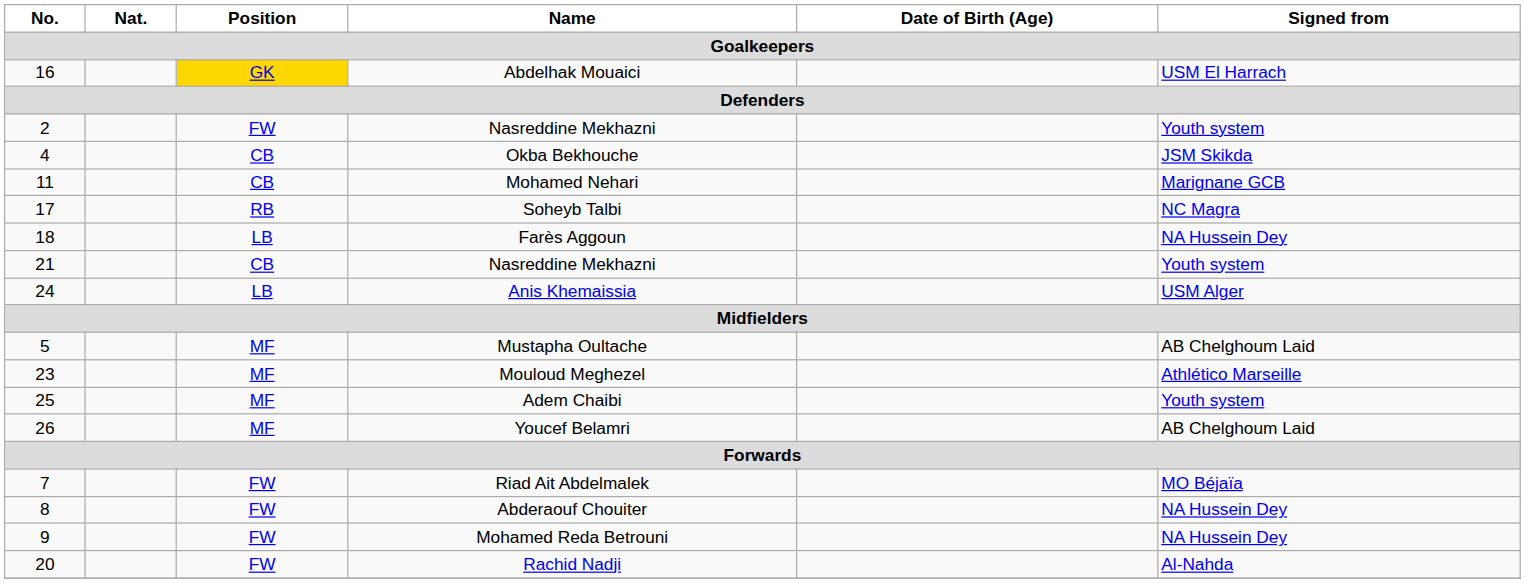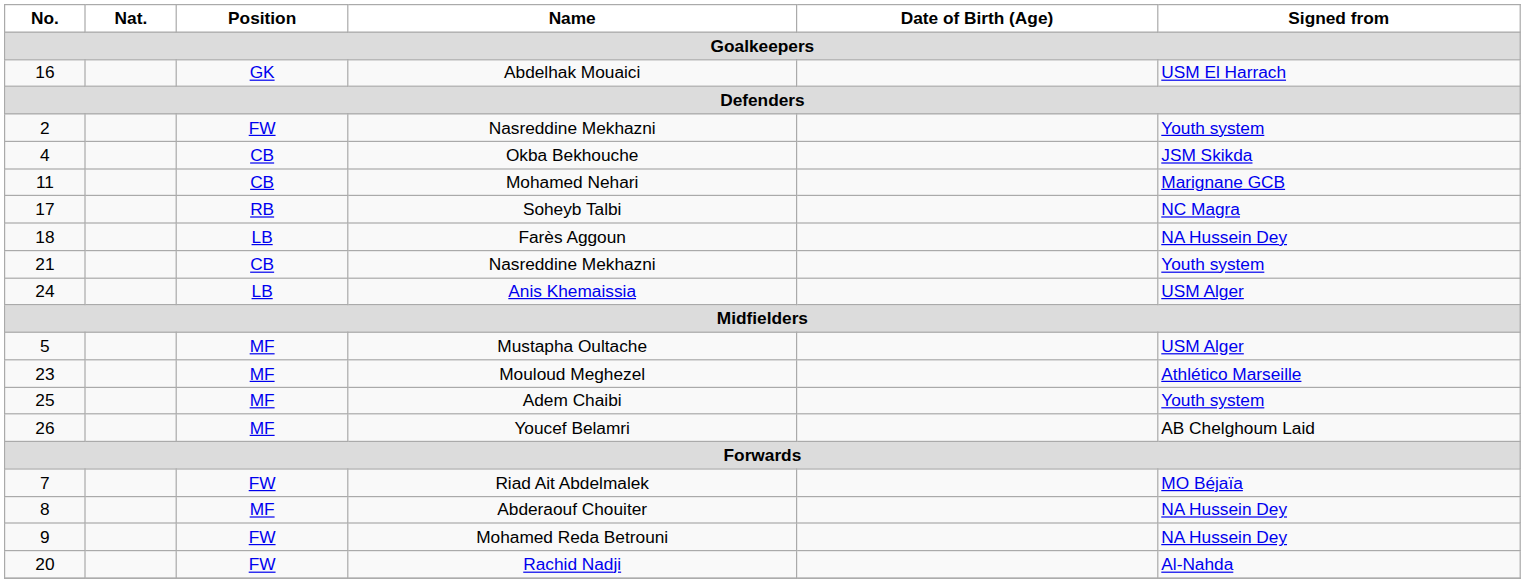Abdelhak Mouaici | Position: gold background -> no background
Mustapha Oultache | Signed from: AB Chelghoum Laid -> USM Alger
Abderaouf Chouiter | Position: FW -> MF
